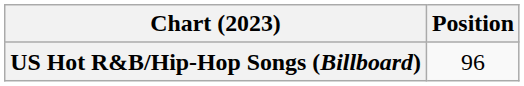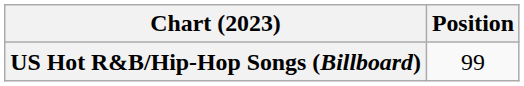US Hot R&B/Hip-Hop Songs (Billboard) | Position: 96 -> 99
